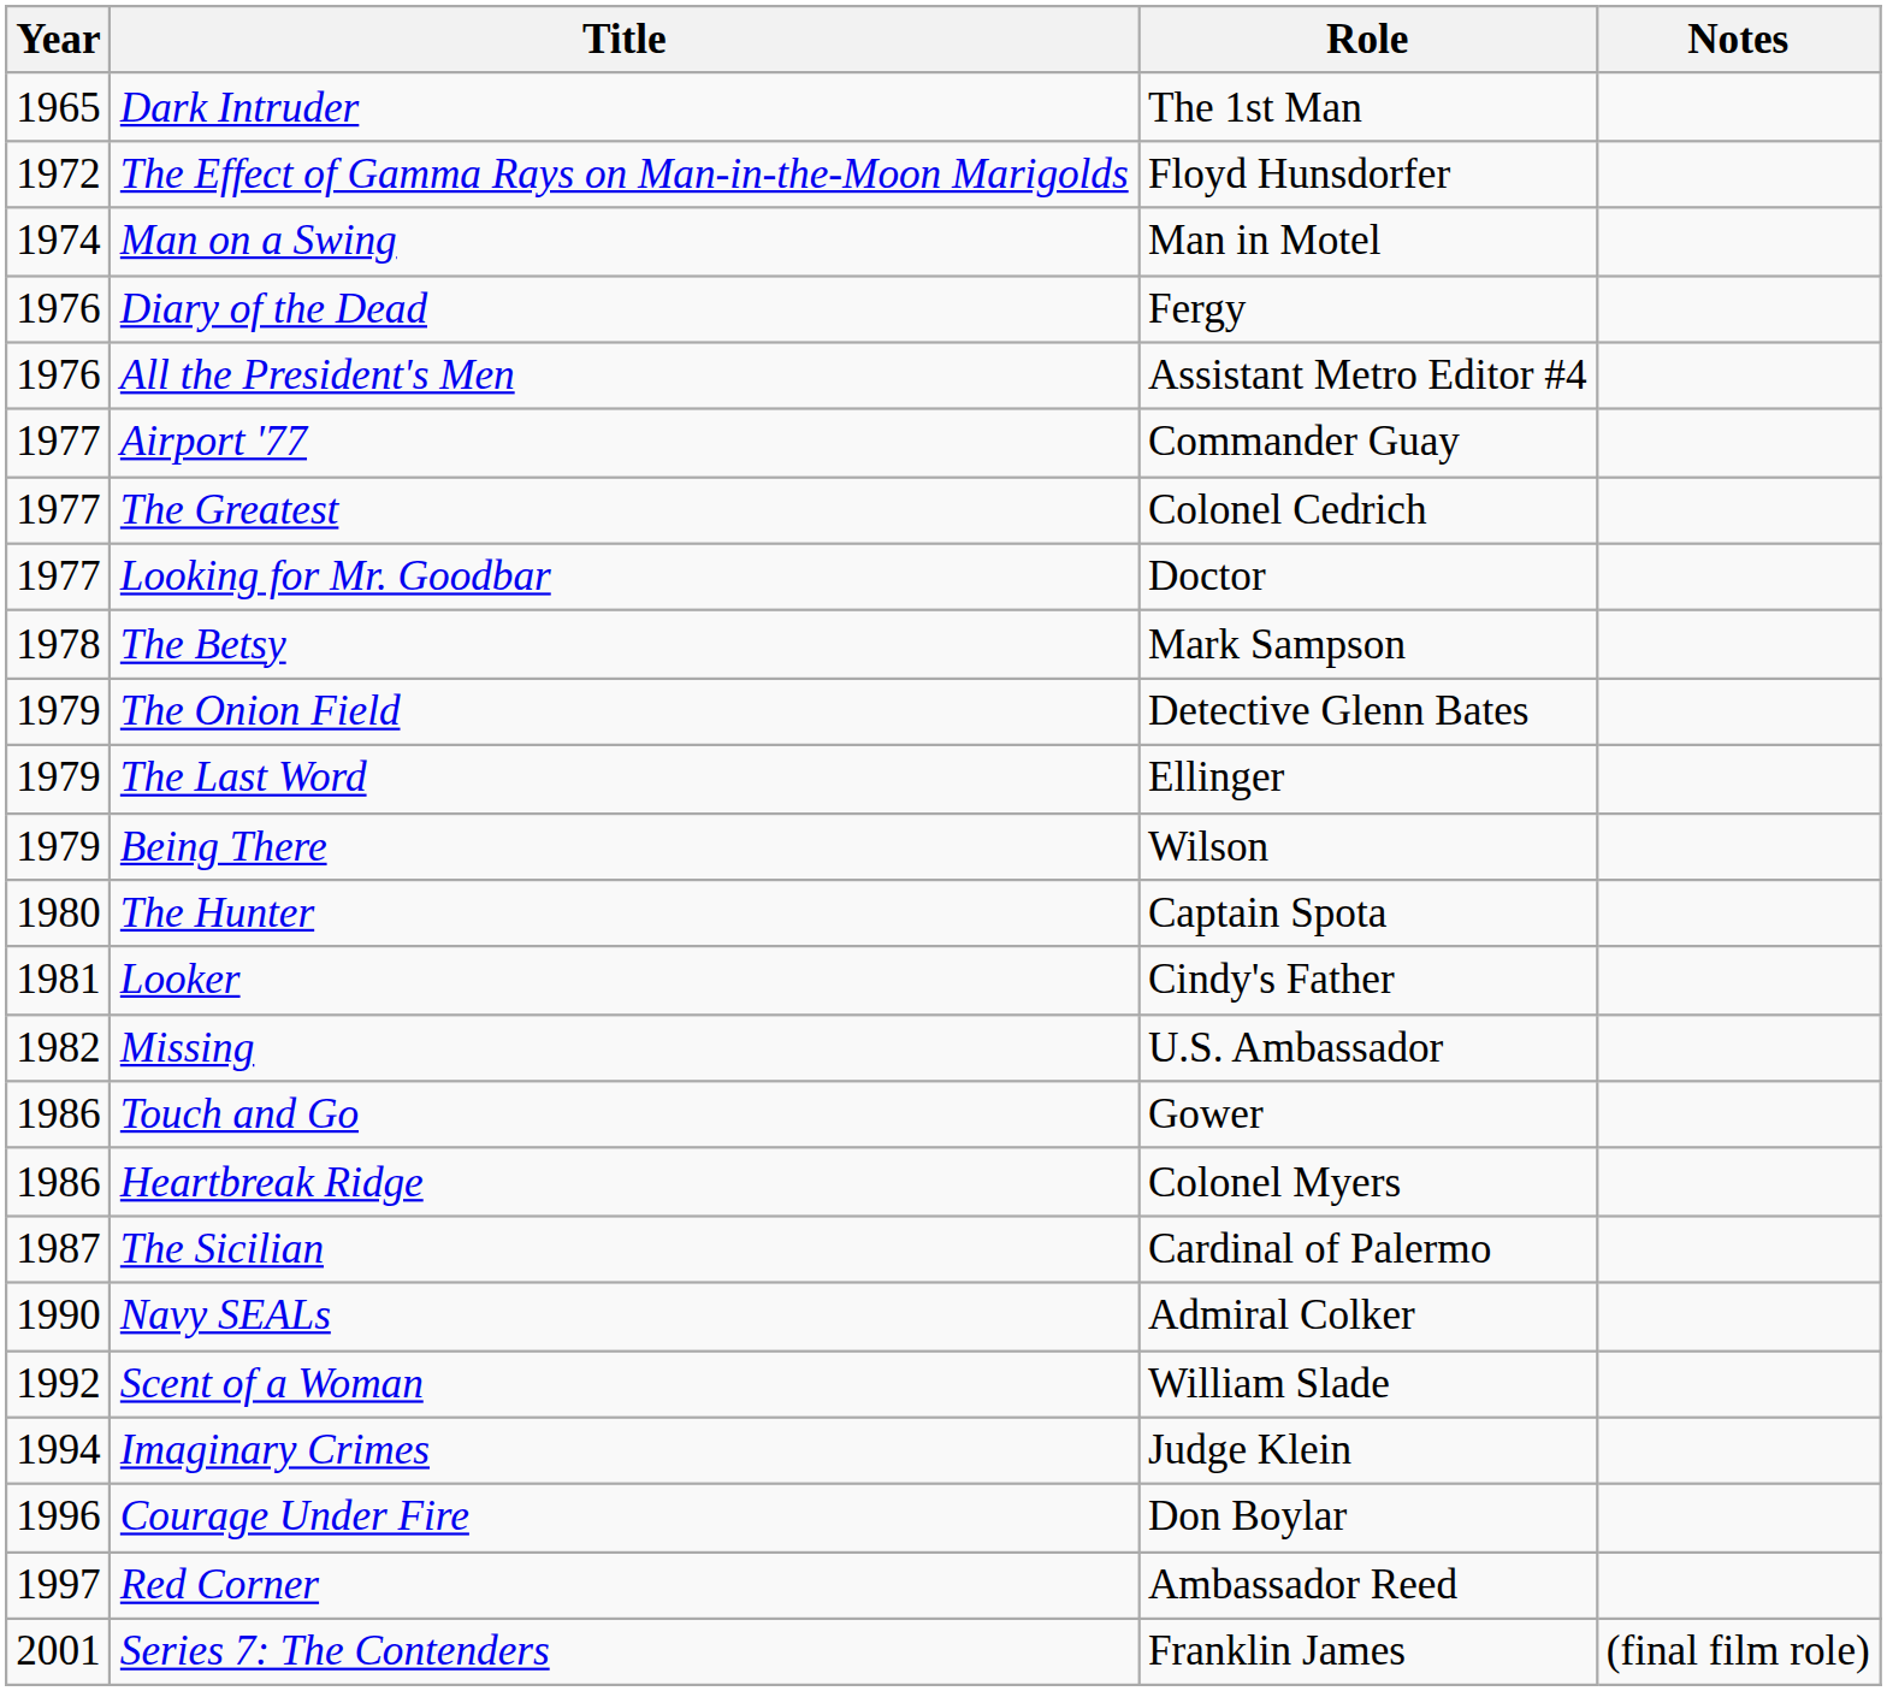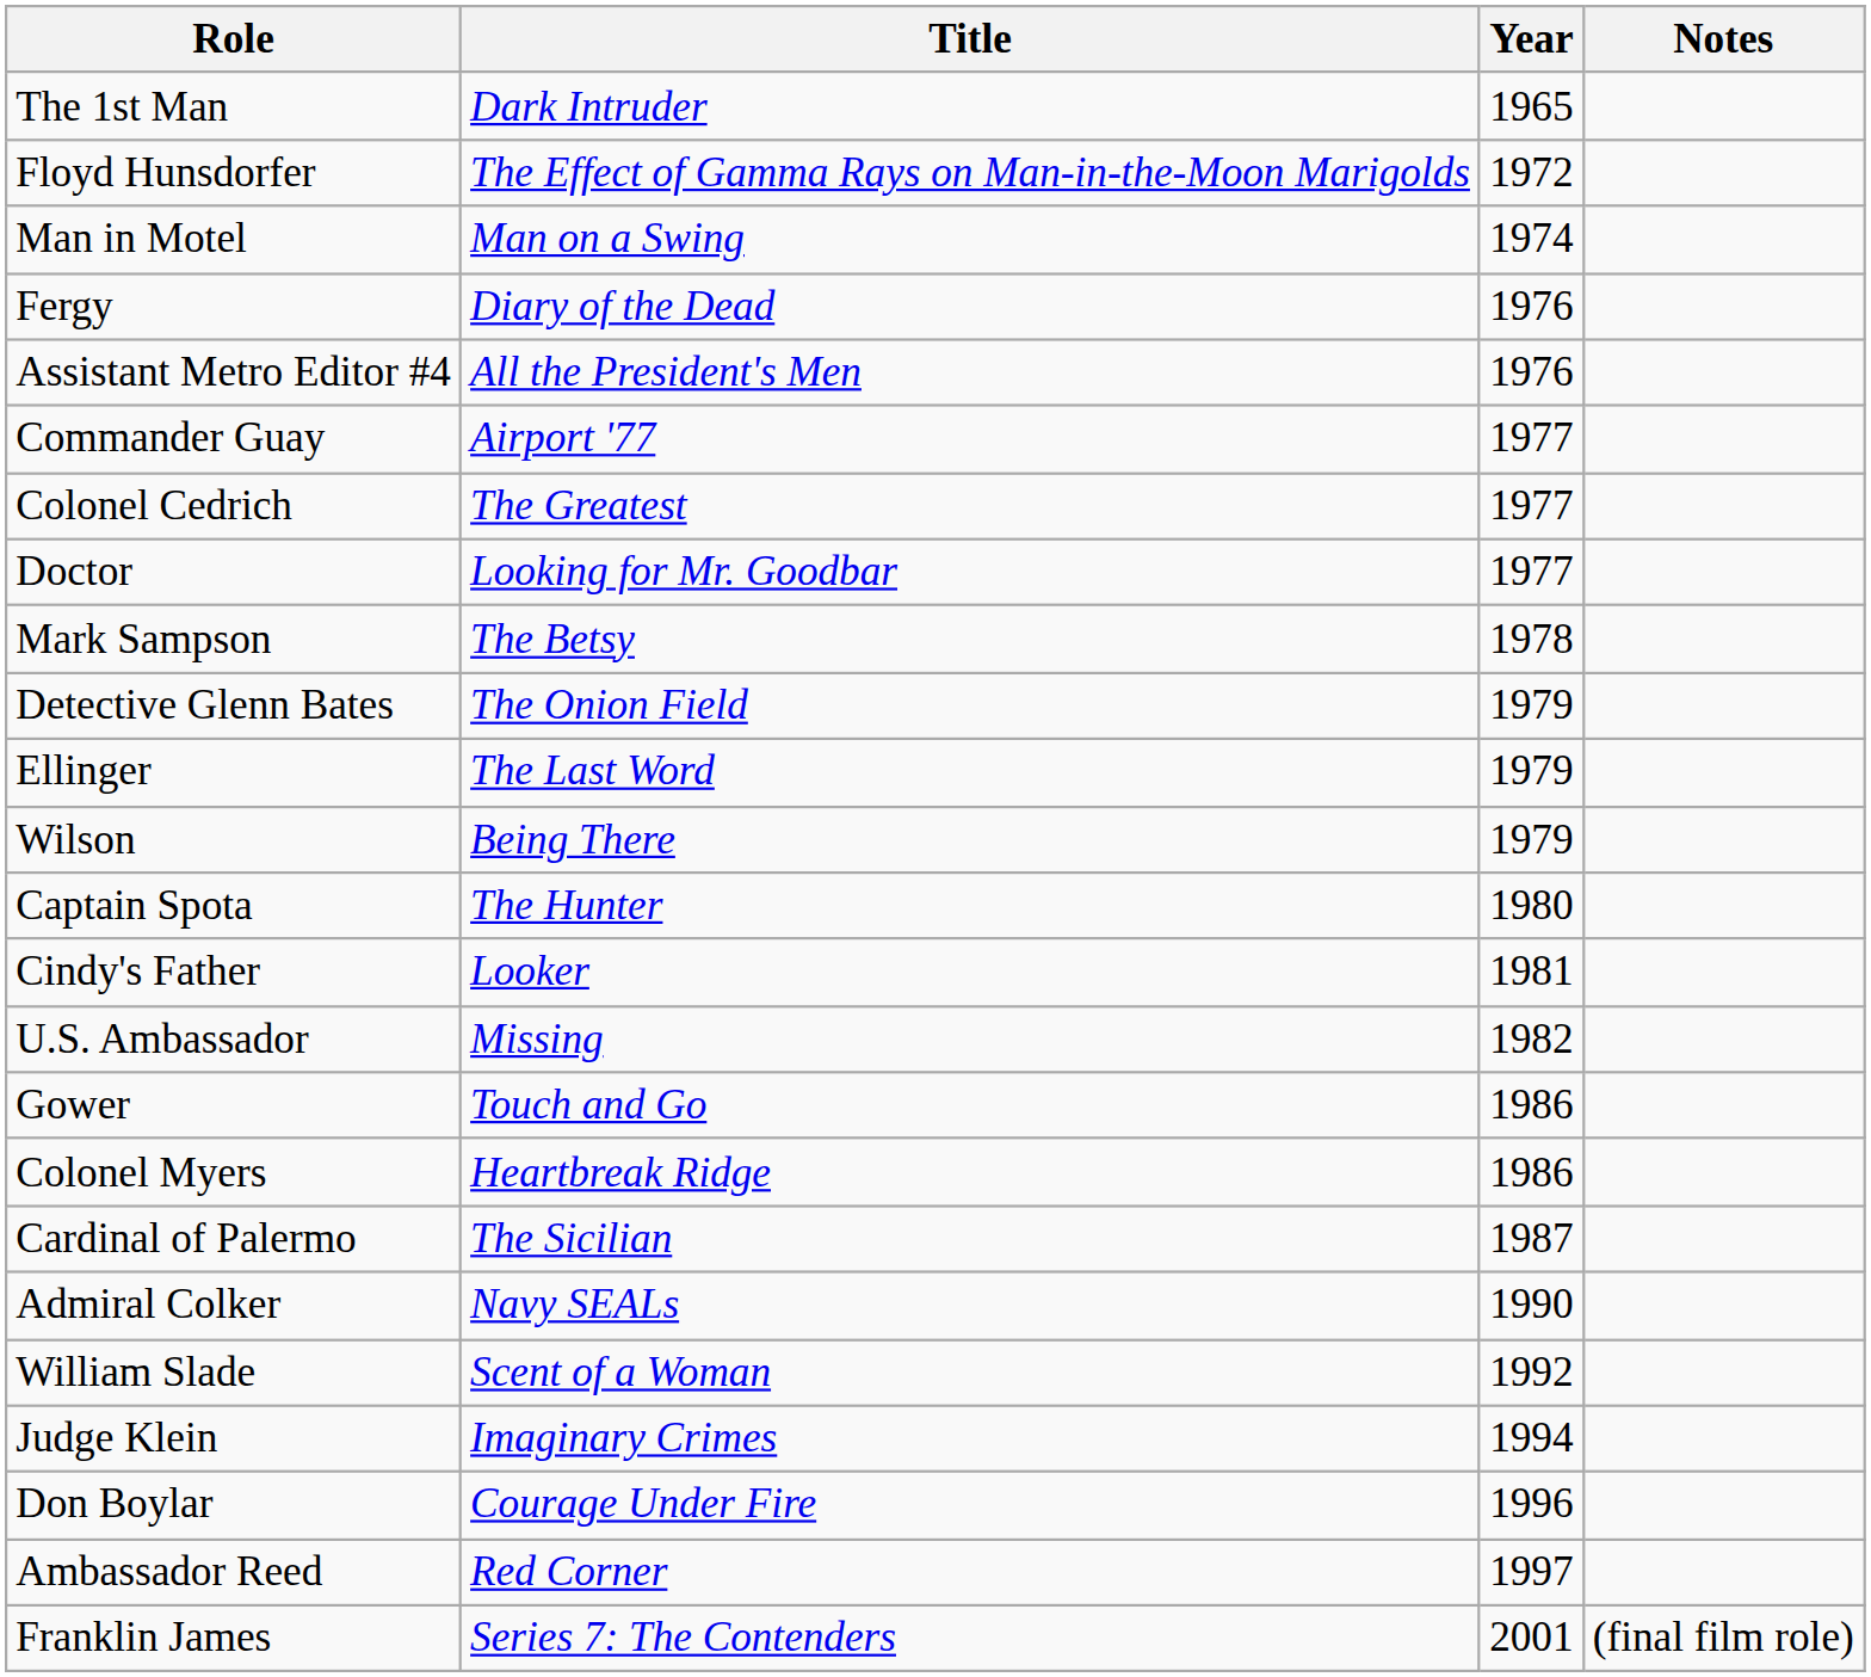columns swapped: Year <-> Role
